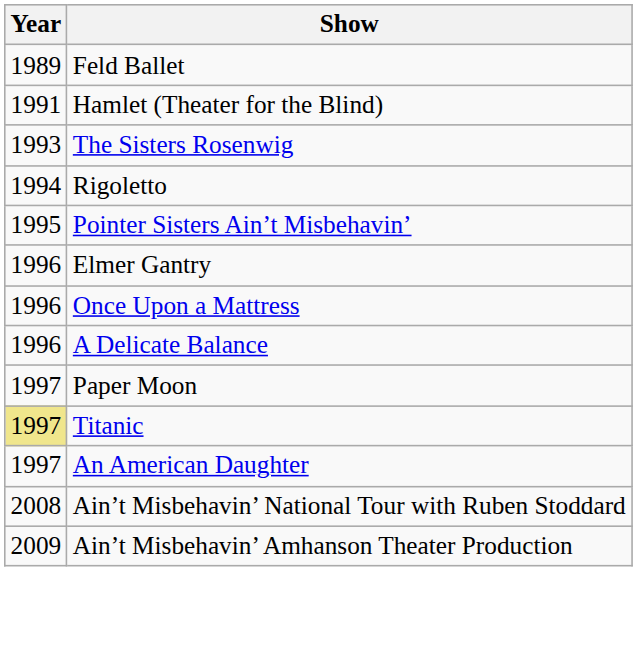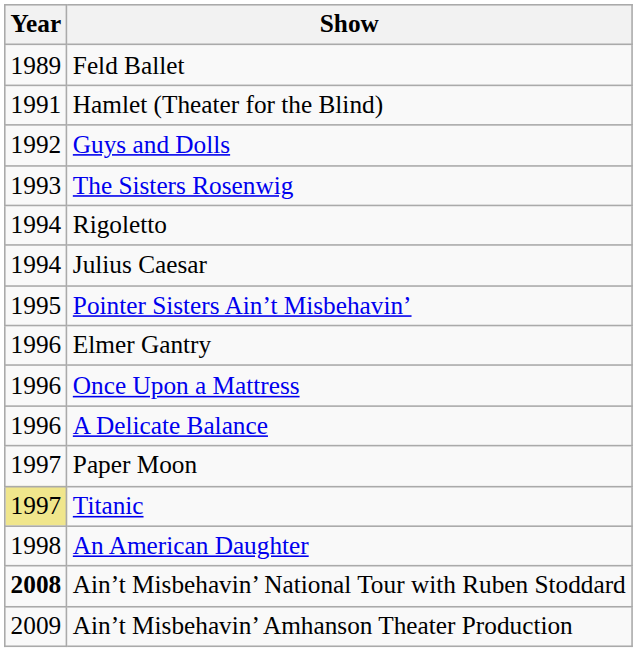+ row: 1992 | Guys and Dolls
+ row: 1994 | Julius Caesar
An American Daughter | Year: 1997 -> 1998
Ain’t Misbehavin’ National Tour with Ruben Stoddard | Year: normal -> bold
